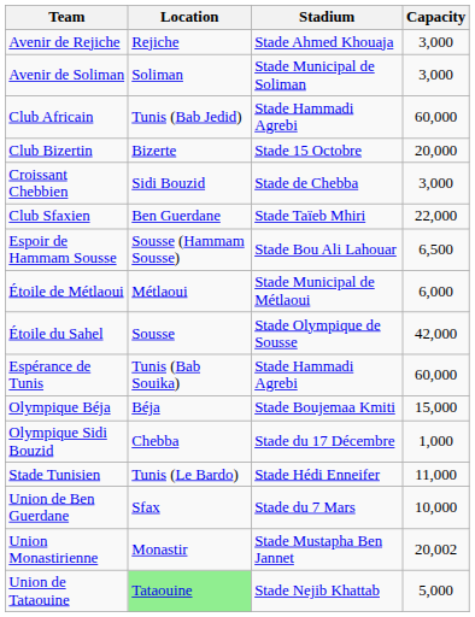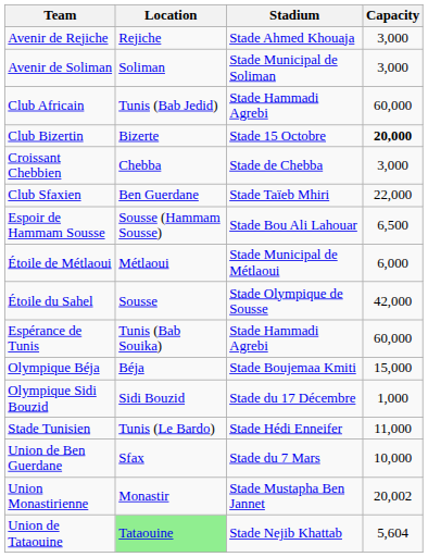Club Bizertin | Capacity: normal -> bold
Croissant Chebbien | Location: Sidi Bouzid -> Chebba
Olympique Sidi Bouzid | Location: Chebba -> Sidi Bouzid
Union de Tataouine | Capacity: 5,000 -> 5,604
